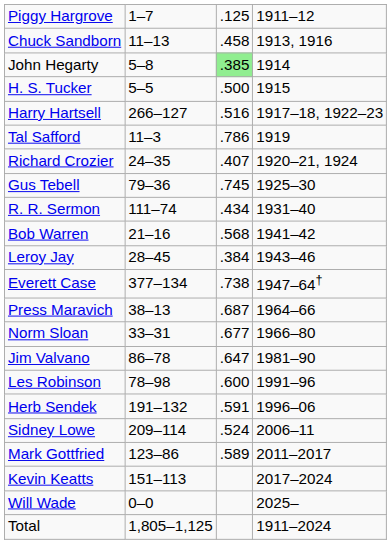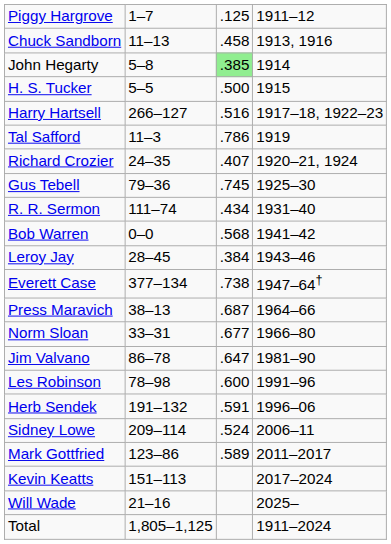Bob Warren | column 2: 21–16 -> 0–0
Will Wade | column 2: 0–0 -> 21–16
